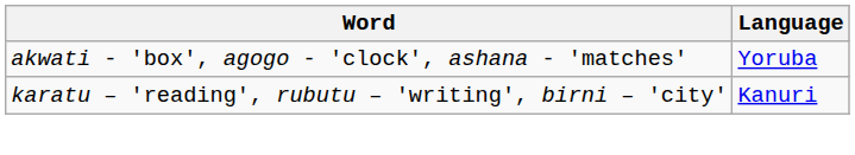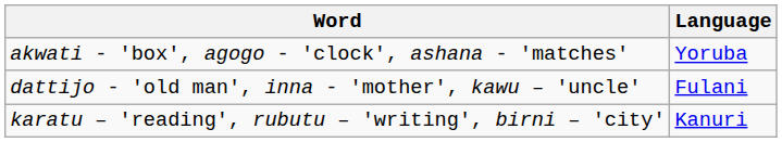+ row: dattijo - 'old man', inna - 'mother', kawu – 'uncle' | Fulani
